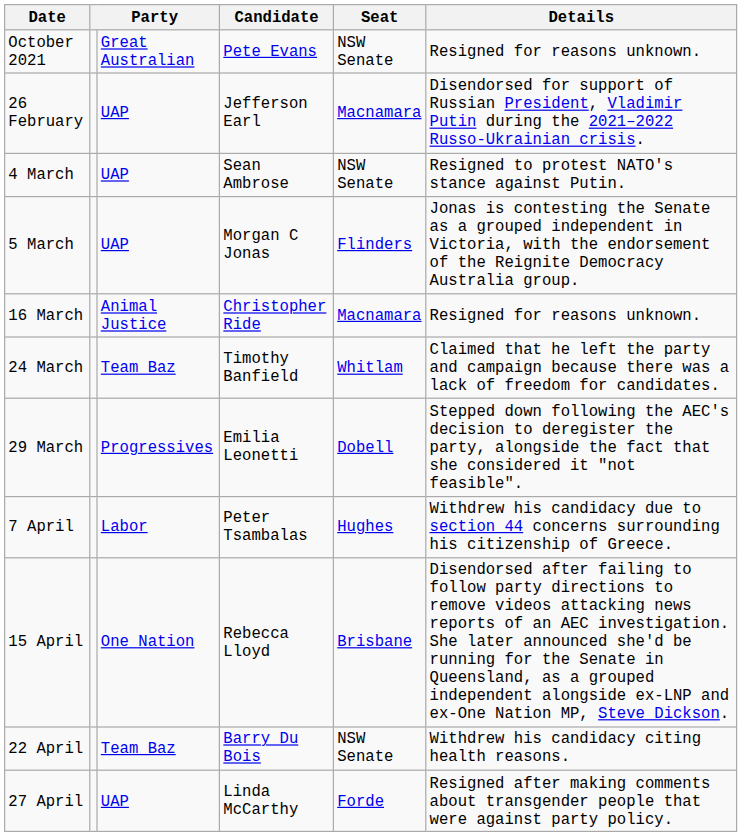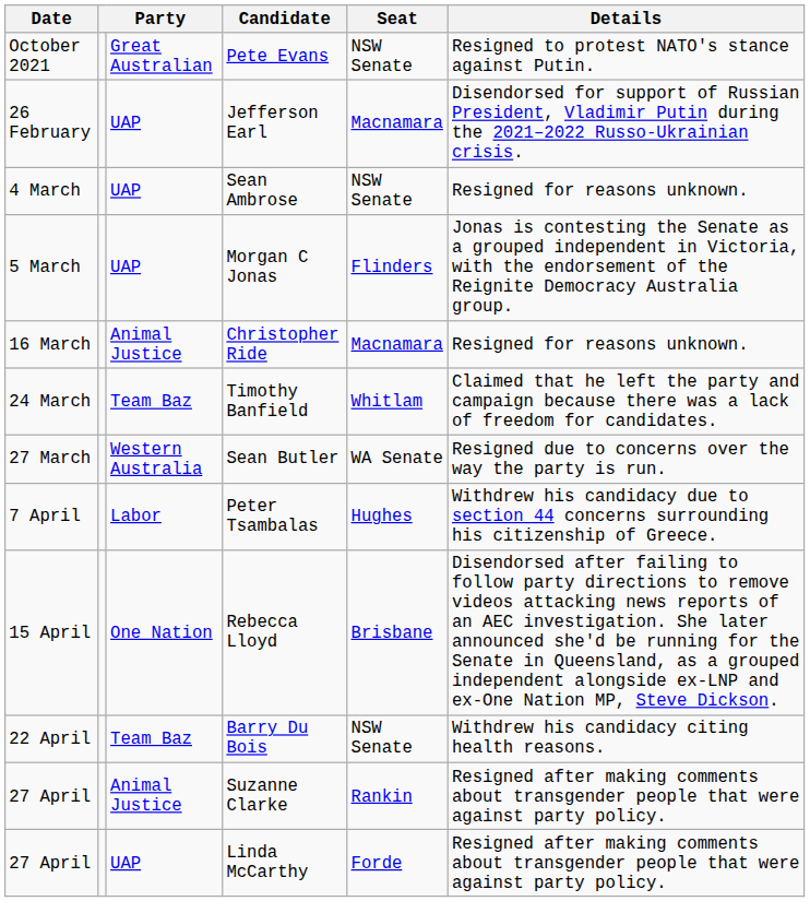Pete Evans | Details: Resigned for reasons unknown. -> Resigned to protest NATO's stance against Putin.
Sean Ambrose | Details: Resigned to protest NATO's stance against Putin. -> Resigned for reasons unknown.
- row: 29 March | Progressives | Emilia Leonetti | Dobell | Stepped down following the AEC's decision to deregister the party, alongside the fact that she considered it "not feasible".
+ row: 27 March | Western Australia | Sean Butler | WA Senate | Resigned due to concerns over the way the party is run.
+ row: 27 April | Animal Justice | Suzanne Clarke | Rankin | Resigned after making comments about transgender people that were against party policy.
